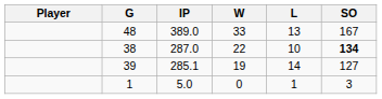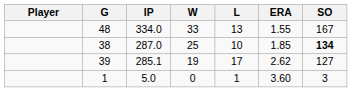+ column: ERA | 1.55 | 1.85 | 2.62 | 3.60
48 | IP: 389.0 -> 334.0
38 | W: 22 -> 25
39 | L: 14 -> 17
